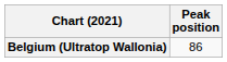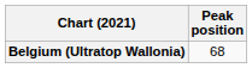Belgium (Ultratop Wallonia) | Peak position: 86 -> 68
